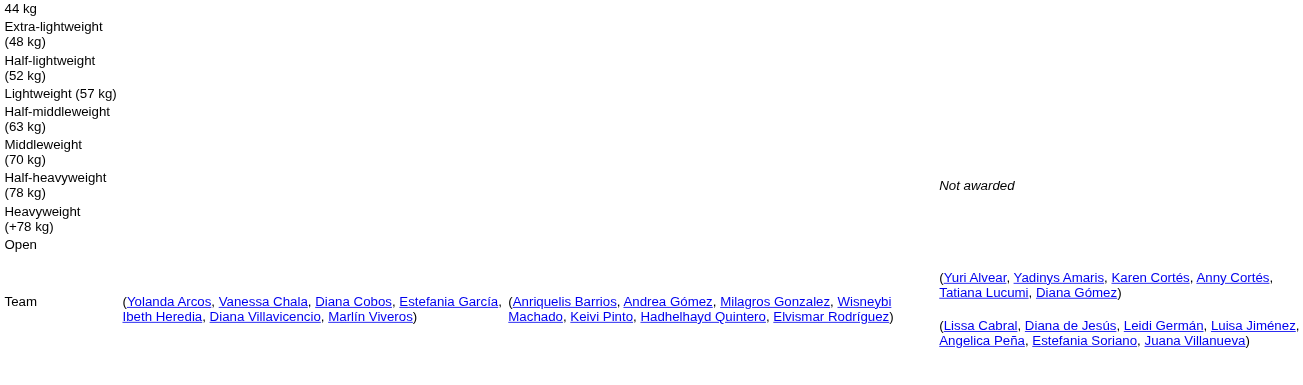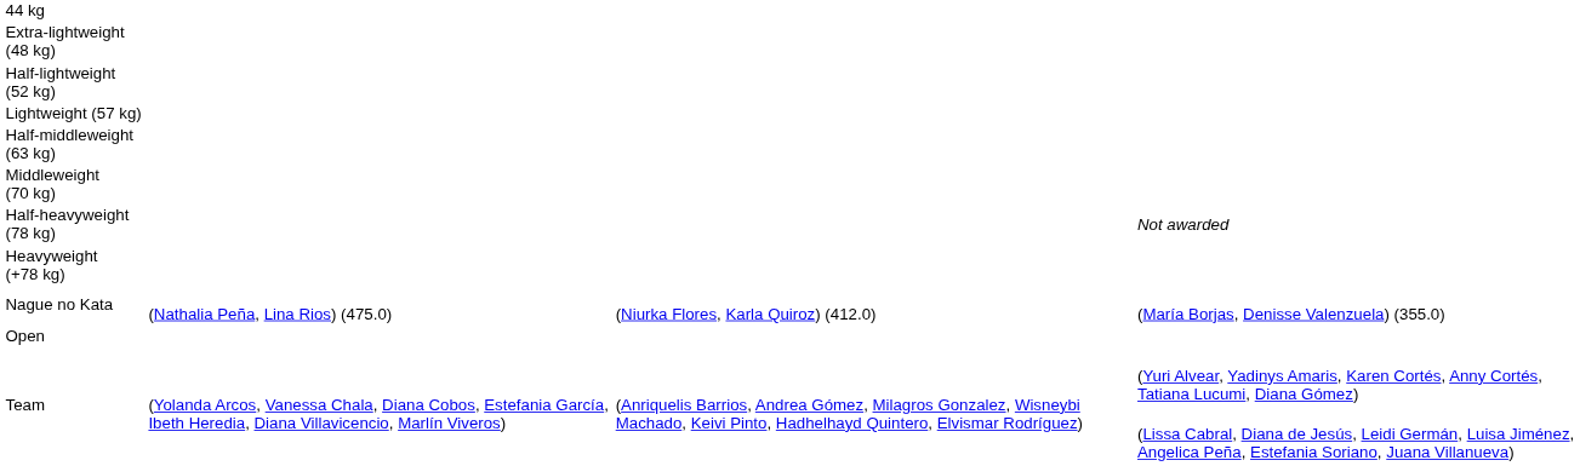+ row: Nague no Kata | (Nathalia Peña, Lina Rios) (475.0) | (Niurka Flores, Karla Quiroz) (412.0) | (María Borjas, Denisse Valenzuela) (355.0)
